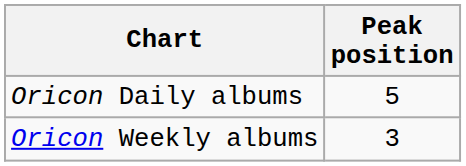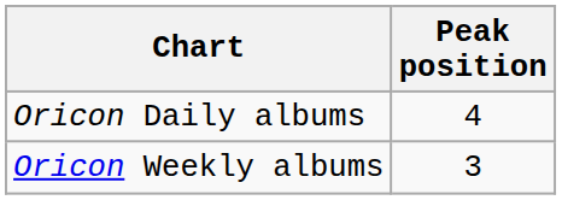Oricon Daily albums | Peak position: 5 -> 4
